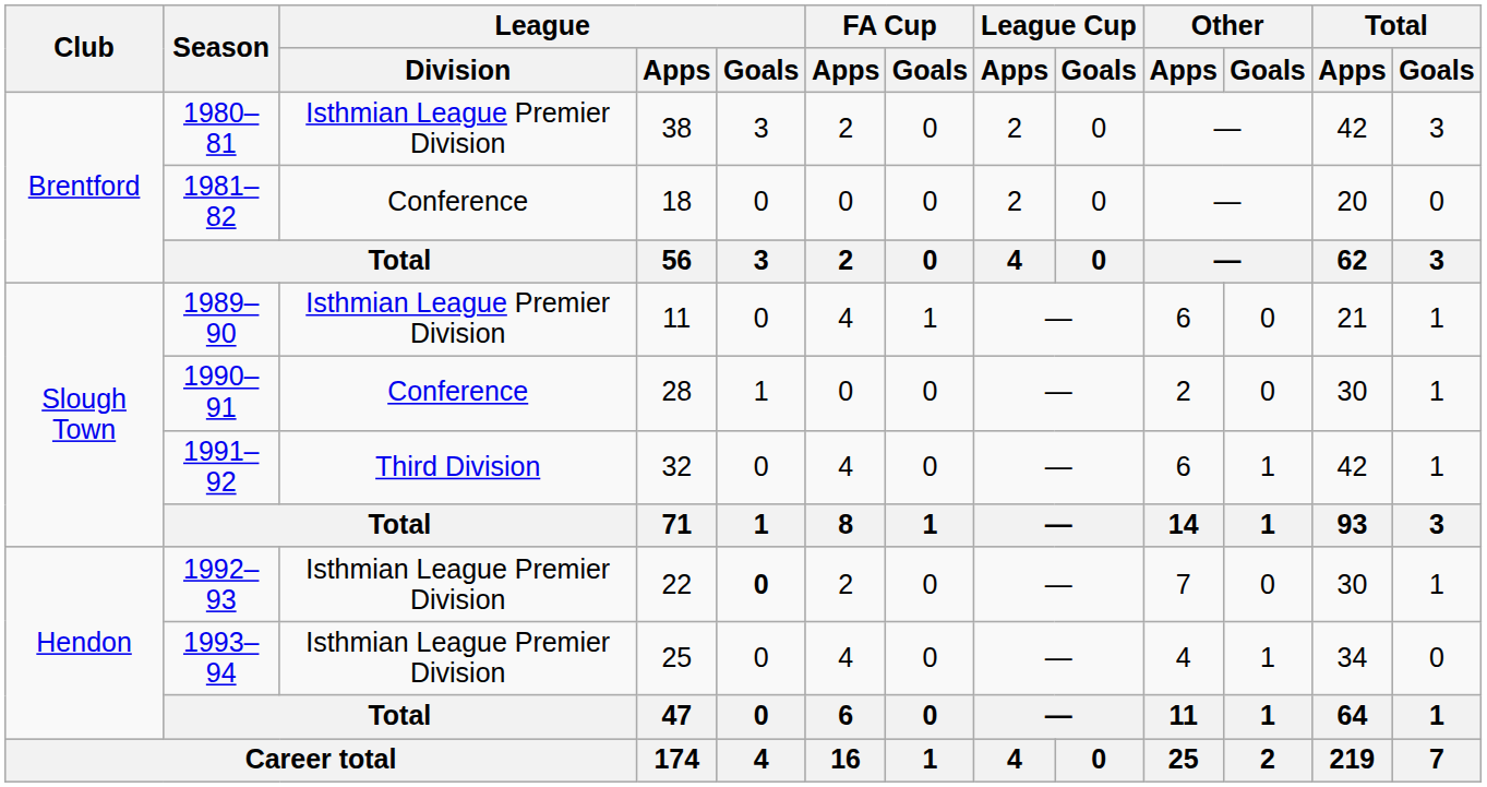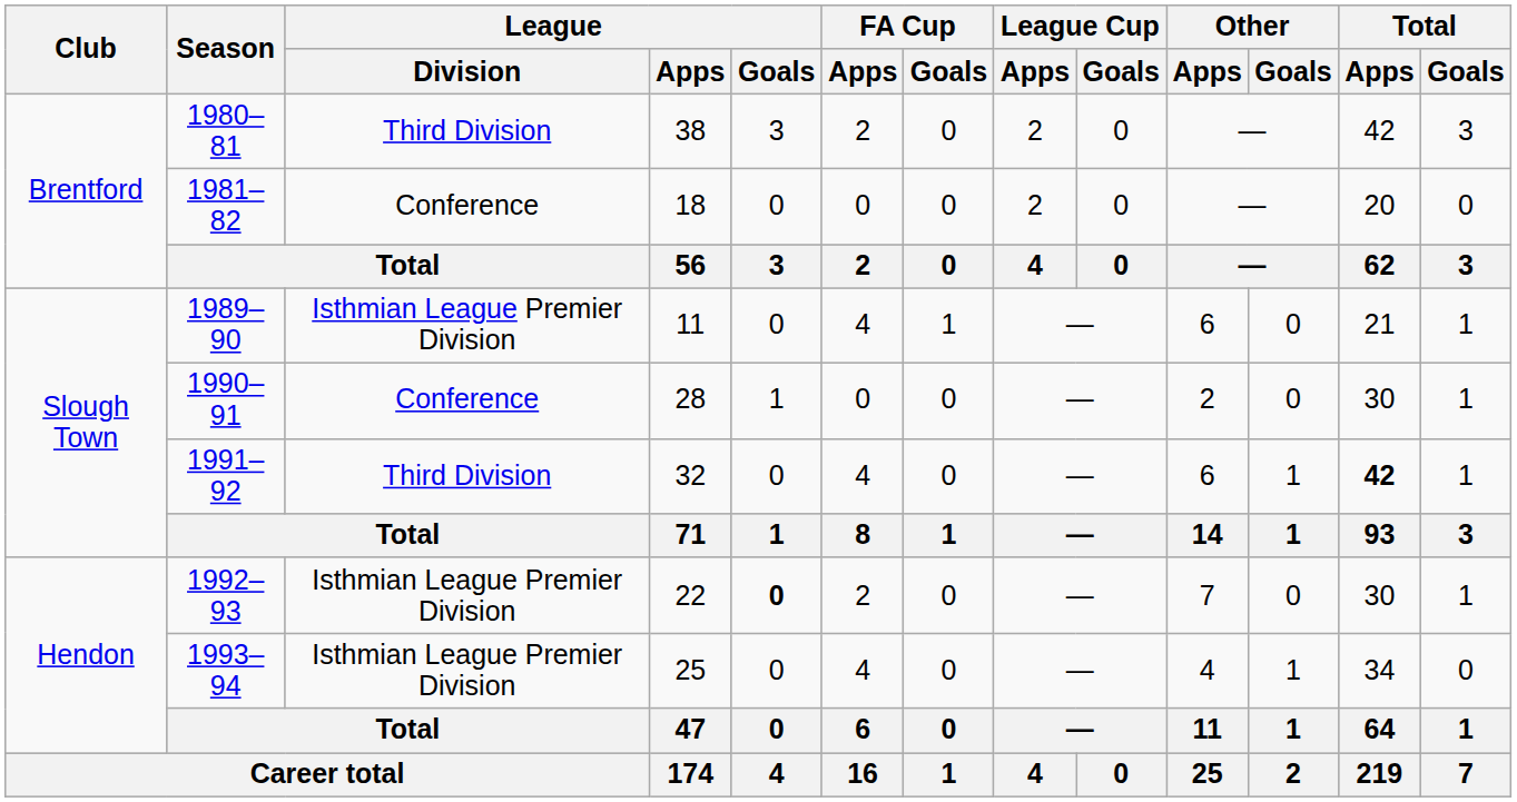1980–81 | League / Division: Isthmian League Premier Division -> Third Division
1991–92 | Total / Apps: normal -> bold
